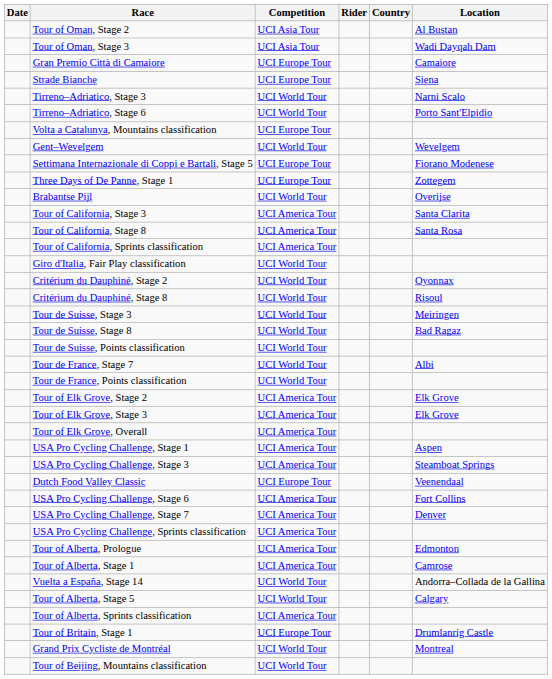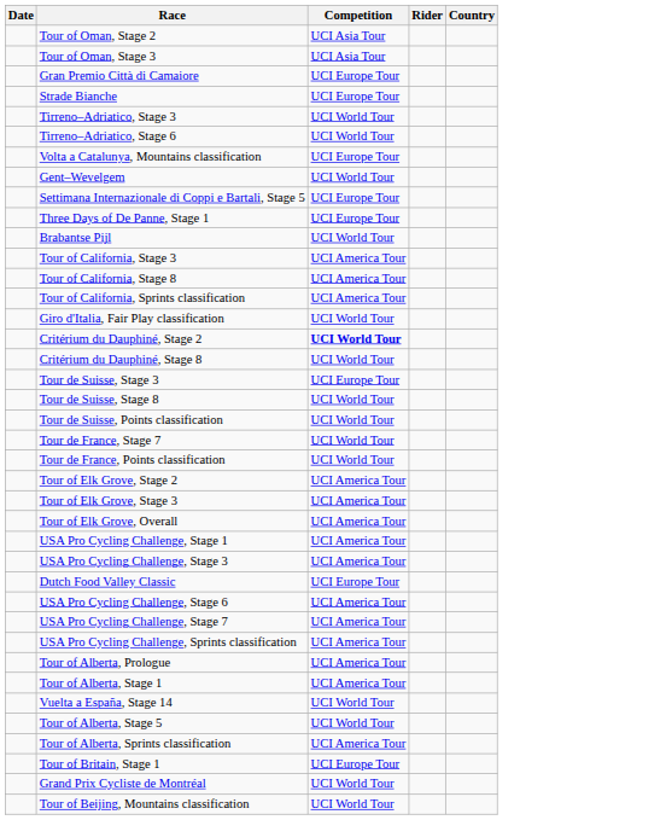- column: Location | Al Bustan | Wadi Dayqah Dam | Camaiore | Siena | Narni Scalo | Porto Sant'Elpidio | Wevelgem | Fiorano Modenese | Zottegem | Overijse | Santa Clarita | Santa Rosa | Oyonnax | Risoul | Meiringen | Bad Ragaz | Albi | Elk Grove | Elk Grove | Aspen | Steamboat Springs | Veenendaal | Fort Collins | Denver | Edmonton | Camrose | Andorra–Collada de la Gallina | Calgary | Drumlanrig Castle | Montreal
Critérium du Dauphiné, Stage 2 | Competition: normal -> bold
Tour de Suisse, Stage 3 | Competition: UCI World Tour -> UCI Europe Tour
